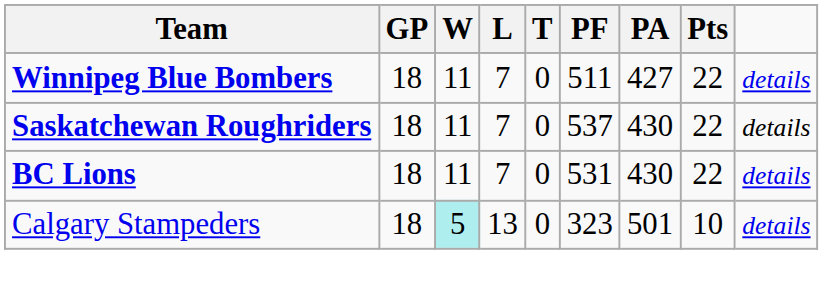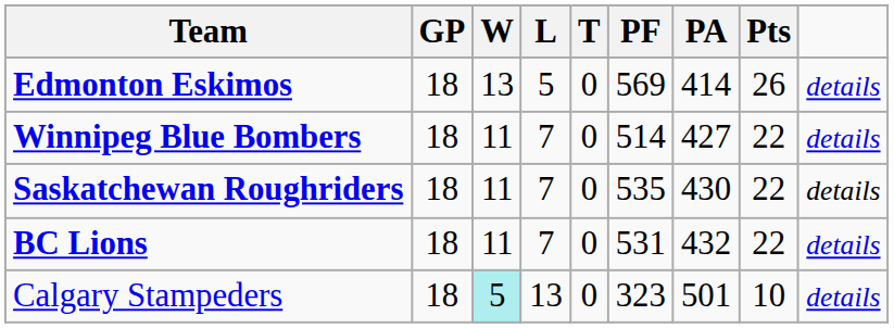+ row: Edmonton Eskimos | 18 | 13 | 5 | 0 | 569 | 414 | 26 | details
Winnipeg Blue Bombers | PF: 511 -> 514
Saskatchewan Roughriders | PF: 537 -> 535
BC Lions | PA: 430 -> 432
